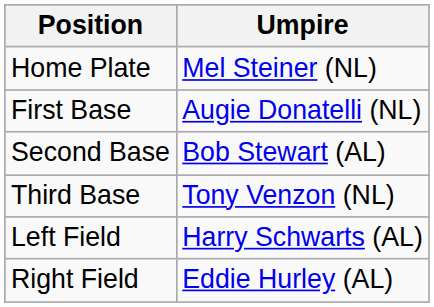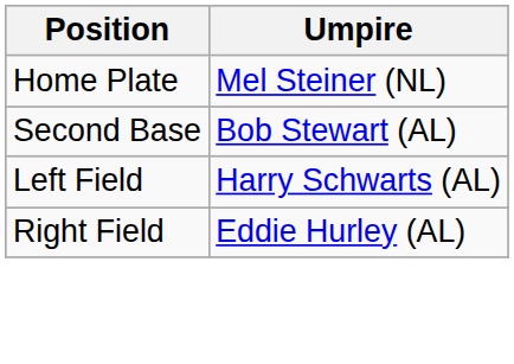- row: First Base | Augie Donatelli (NL)
- row: Third Base | Tony Venzon (NL)
